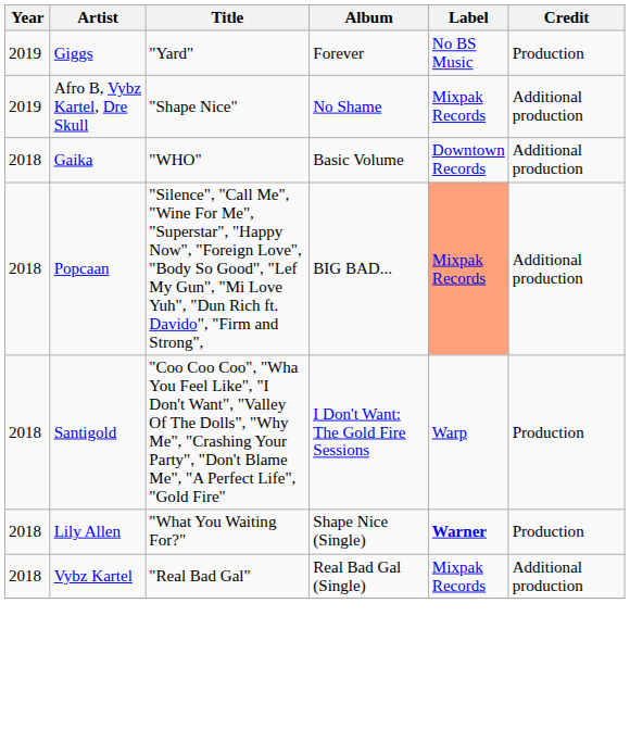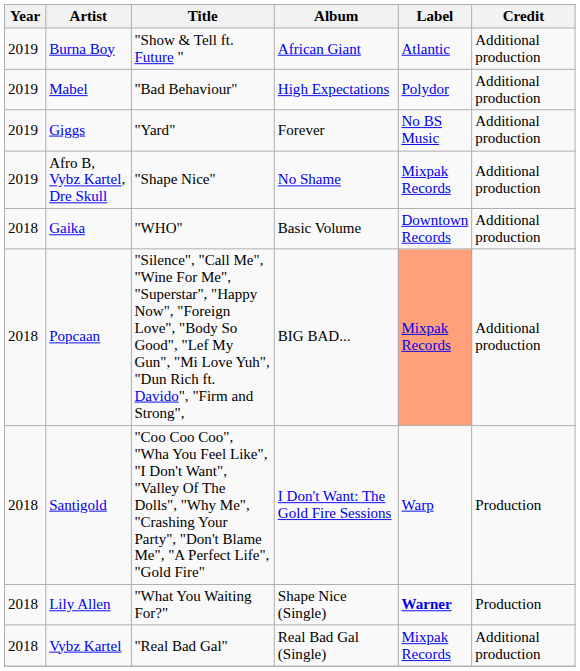+ row: 2019 | Burna Boy | "Show & Tell ft. Future " | African Giant | Atlantic | Additional production
+ row: 2019 | Mabel | "Bad Behaviour" | High Expectations | Polydor | Additional production
Giggs | Credit: Production -> Additional production
